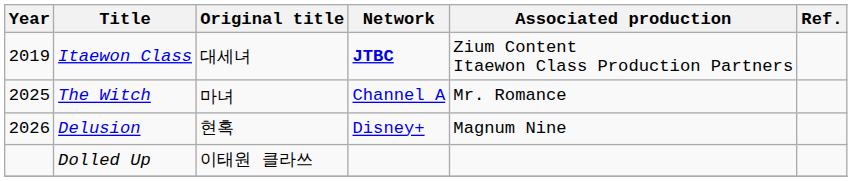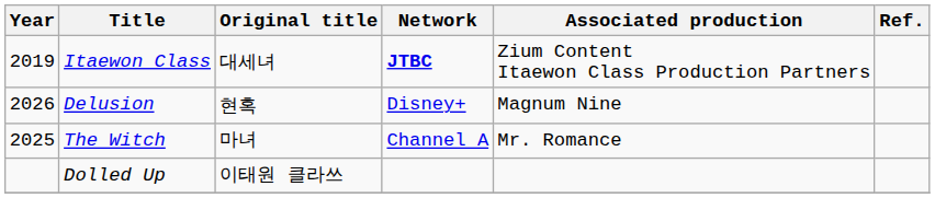rows swapped: The Witch <-> Delusion
